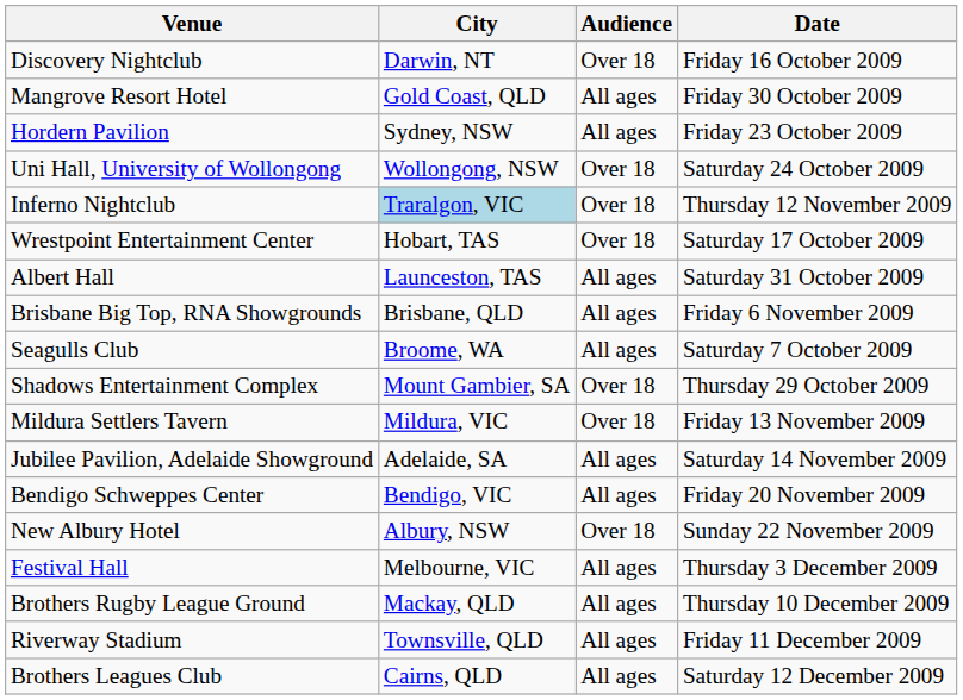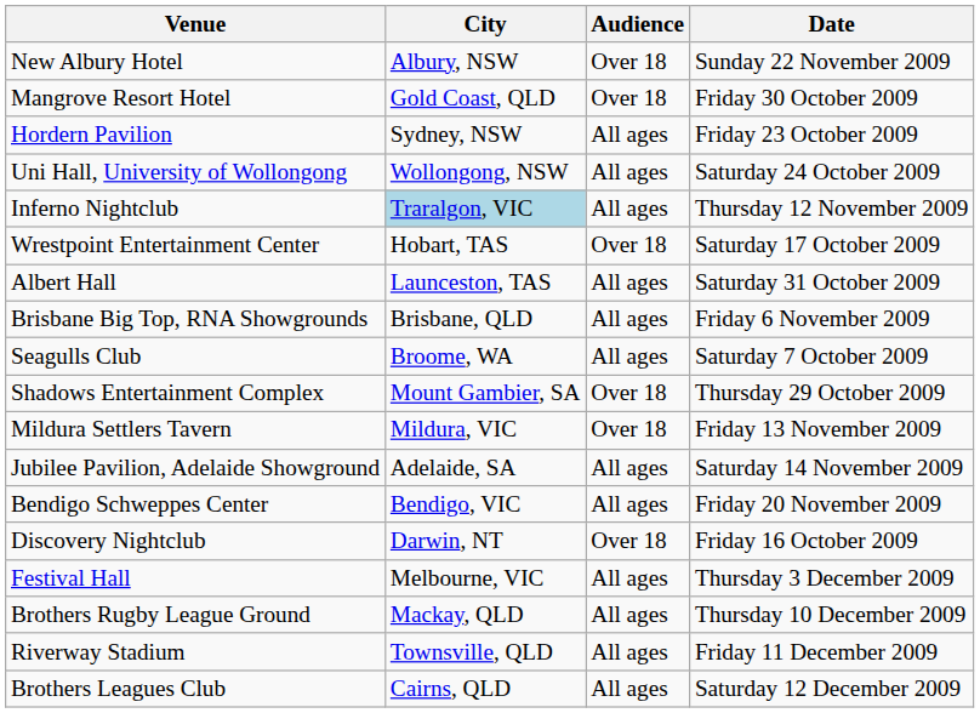rows swapped: Discovery Nightclub <-> New Albury Hotel
Mangrove Resort Hotel | Audience: All ages -> Over 18
Uni Hall, University of Wollongong | Audience: Over 18 -> All ages
Inferno Nightclub | Audience: Over 18 -> All ages
